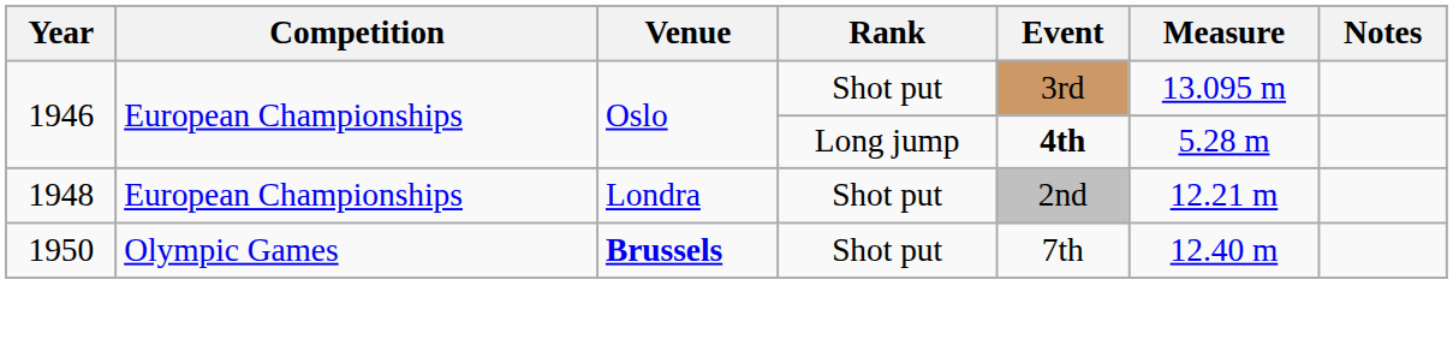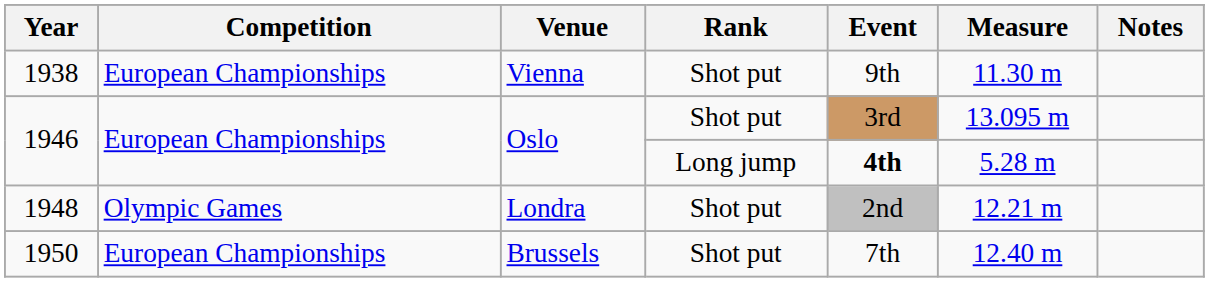+ row: 1938 | European Championships | Vienna | Shot put | 9th | 11.30 m
1948 | Competition: European Championships -> Olympic Games
1950 | Competition: Olympic Games -> European Championships
1950 | Venue: bold -> normal
